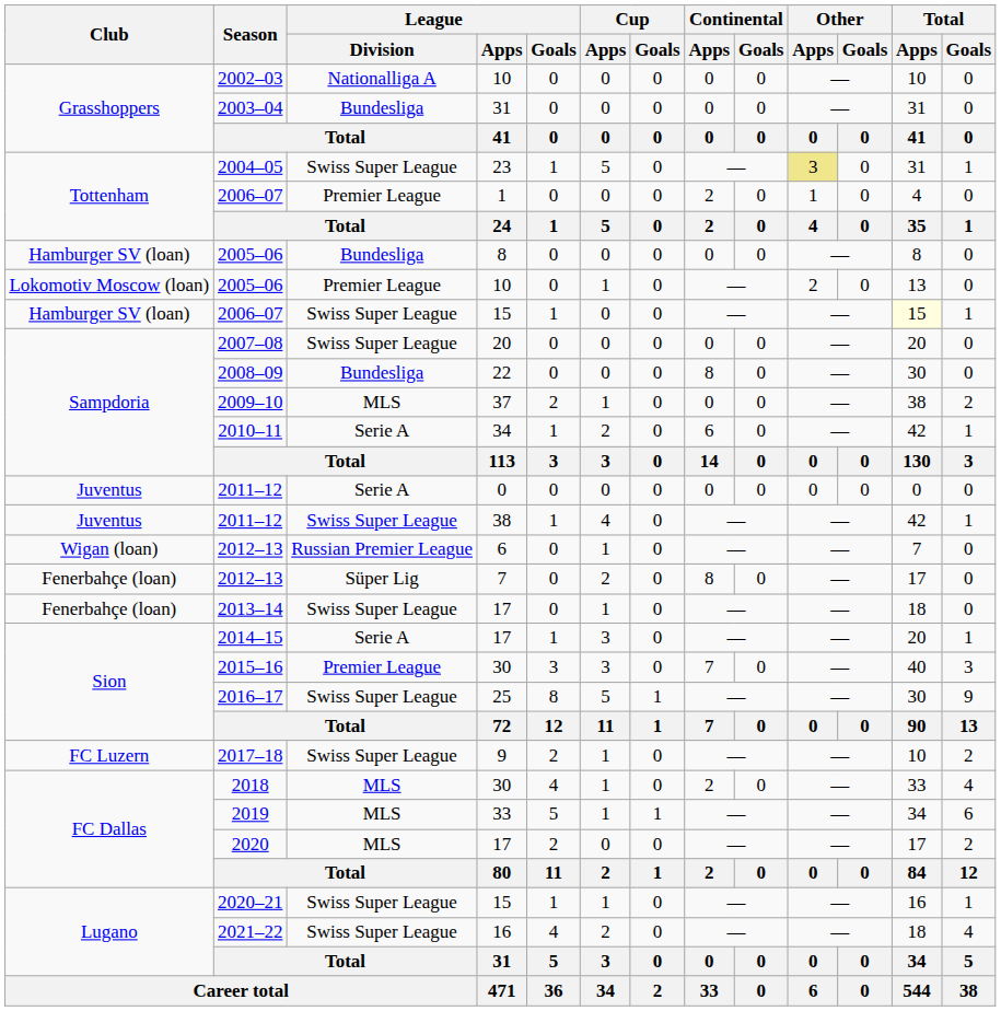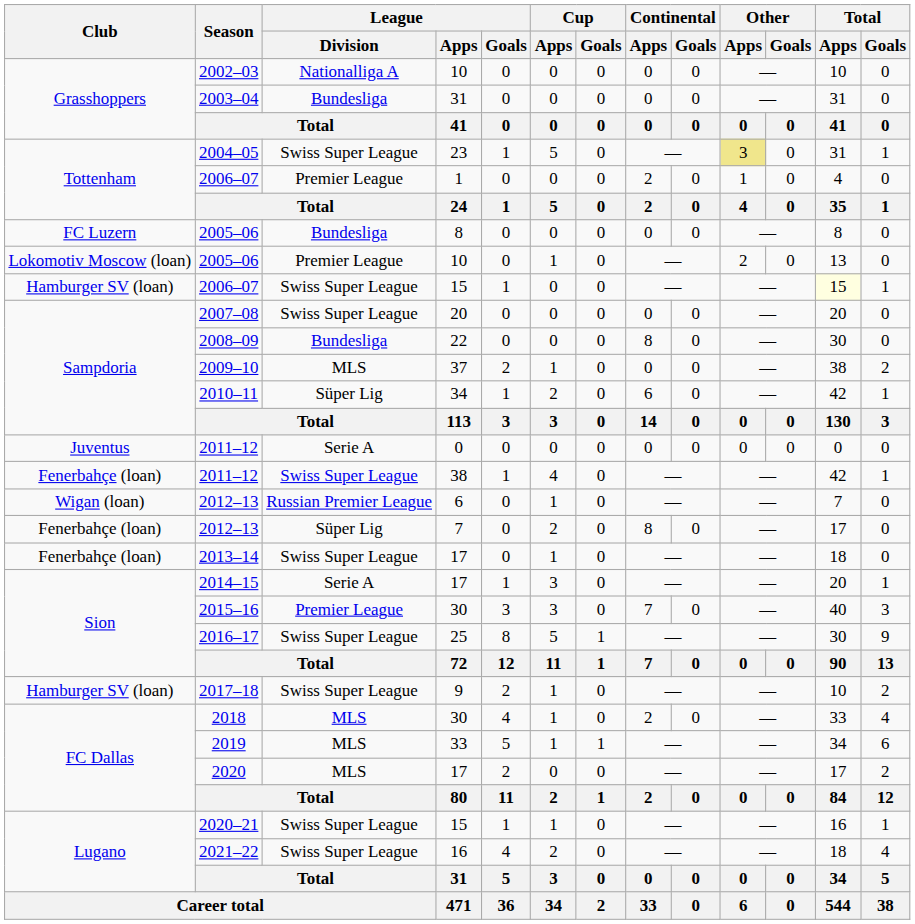2005–06 / 8 | Club: Hamburger SV (loan) -> FC Luzern
2010–11 | League / Division: Serie A -> Süper Lig
2011–12 / 38 | Club: Juventus -> Fenerbahçe (loan)
2017–18 | Club: FC Luzern -> Hamburger SV (loan)
